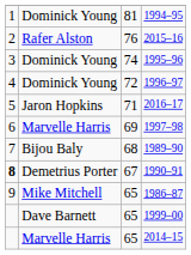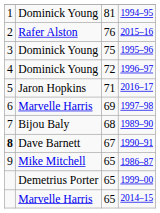1995–96 | column 3: 74 -> 75
1990–91 | column 2: Demetrius Porter -> Dave Barnett
1999–00 | column 2: Dave Barnett -> Demetrius Porter
